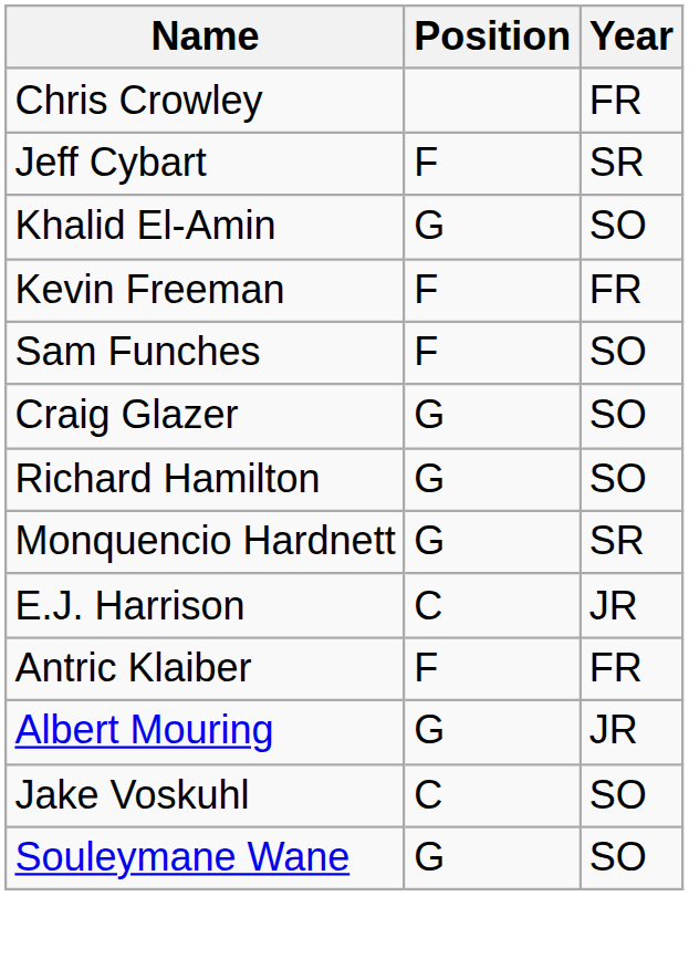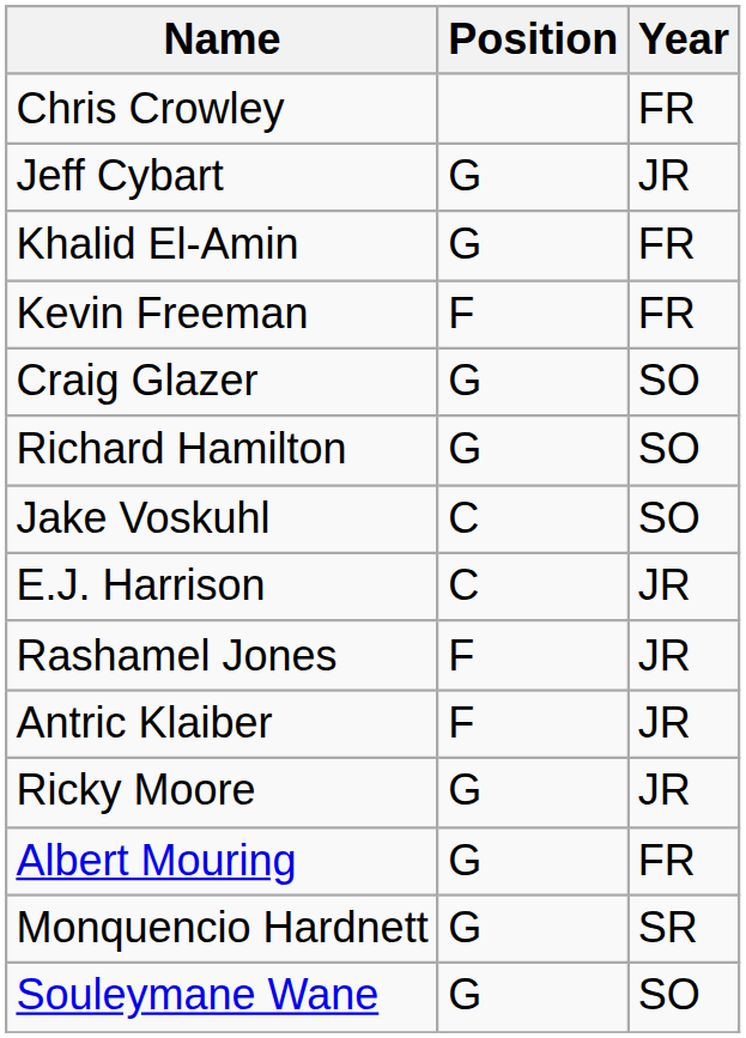Jeff Cybart | Position: F -> G
Jeff Cybart | Year: SR -> JR
Khalid El-Amin | Year: SO -> FR
- row: Sam Funches | F | SO
rows swapped: Monquencio Hardnett <-> Jake Voskuhl
+ row: Rashamel Jones | F | JR
Antric Klaiber | Year: FR -> JR
+ row: Ricky Moore | G | JR
Albert Mouring | Year: JR -> FR
